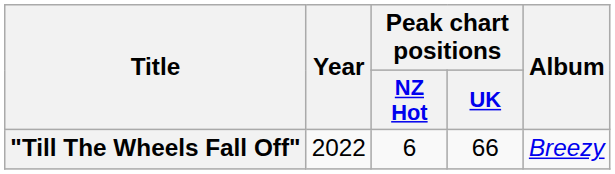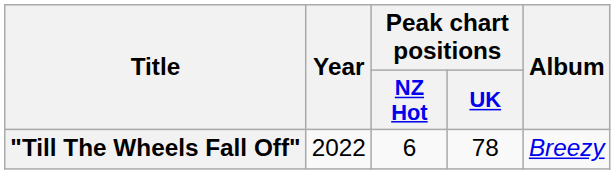"Till The Wheels Fall Off" | Peak chart positions / UK: 66 -> 78
